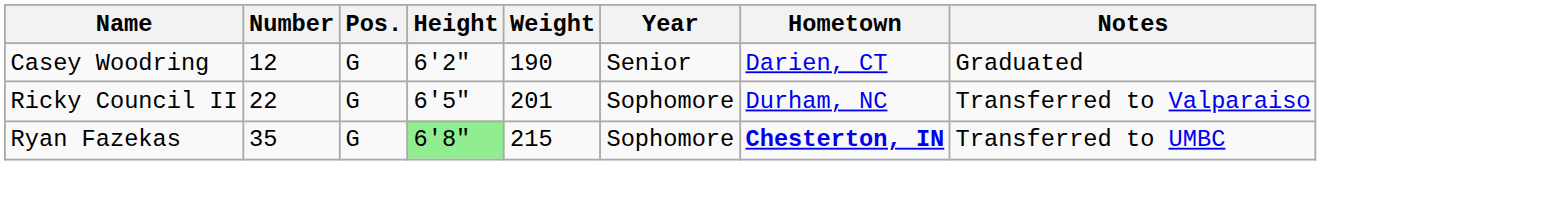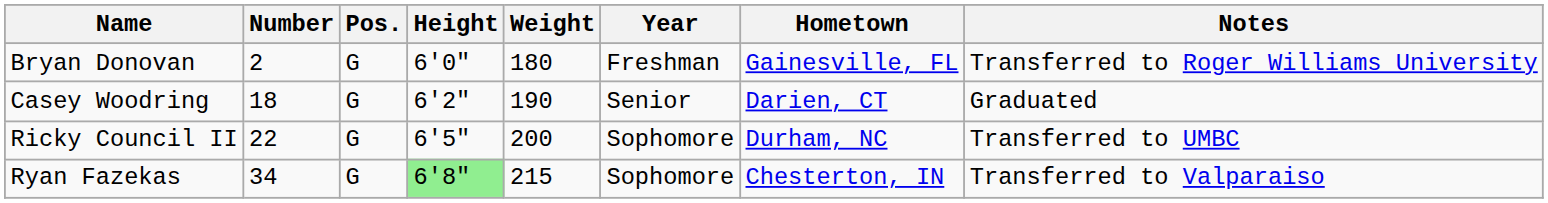+ row: Bryan Donovan | 2 | G | 6'0" | 180 | Freshman | Gainesville, FL | Transferred to Roger Williams University
Casey Woodring | Number: 12 -> 18
Ricky Council II | Weight: 201 -> 200
Ricky Council II | Notes: Transferred to Valparaiso -> Transferred to UMBC
Ryan Fazekas | Number: 35 -> 34
Ryan Fazekas | Hometown: bold -> normal
Ryan Fazekas | Notes: Transferred to UMBC -> Transferred to Valparaiso
